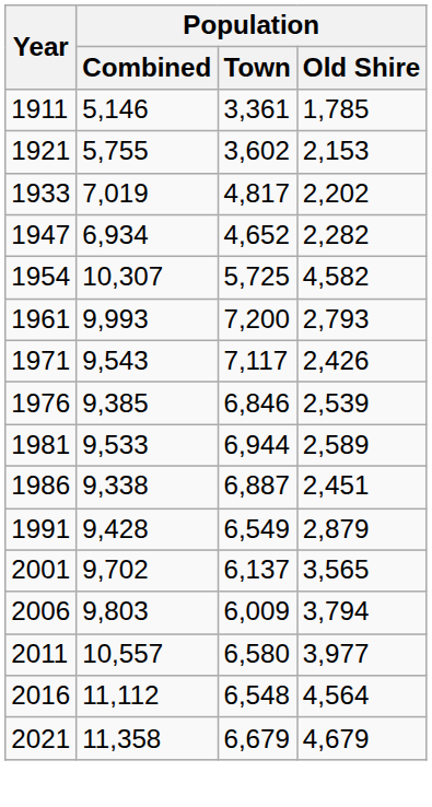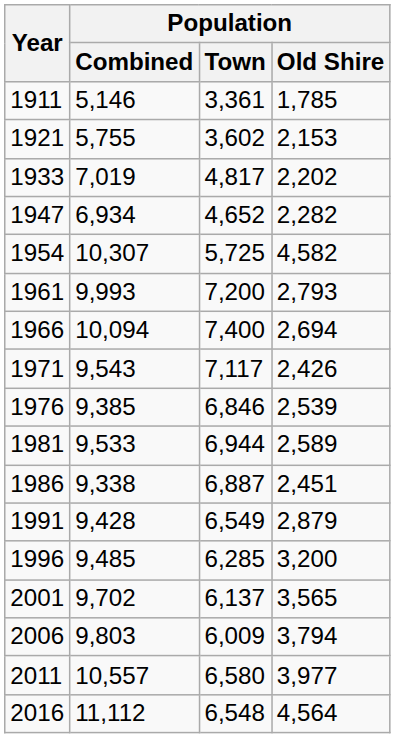+ row: 1966 | 10,094 | 7,400 | 2,694
+ row: 1996 | 9,485 | 6,285 | 3,200
- row: 2021 | 11,358 | 6,679 | 4,679
